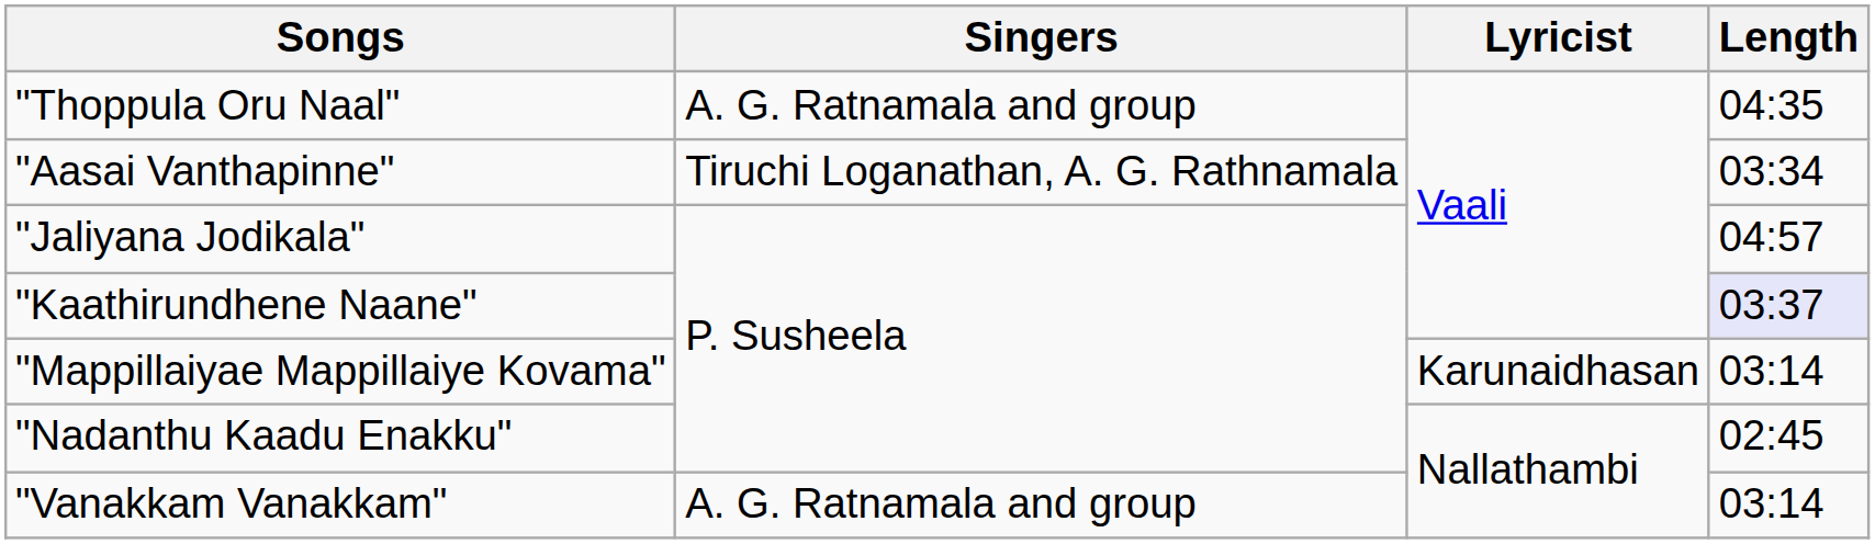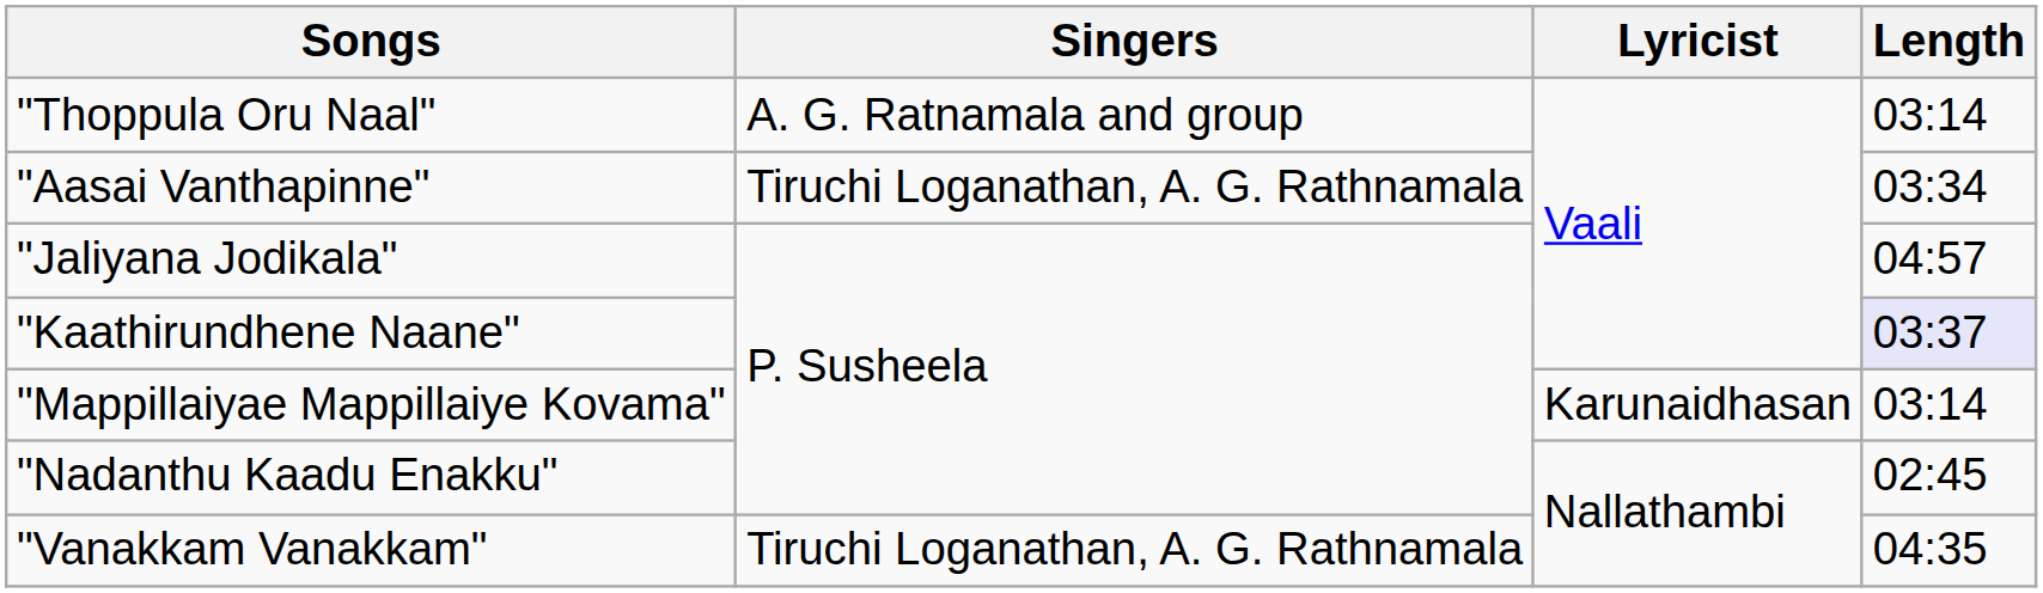"Thoppula Oru Naal" | Length: 04:35 -> 03:14
"Vanakkam Vanakkam" | Singers: A. G. Ratnamala and group -> Tiruchi Loganathan, A. G. Rathnamala
"Vanakkam Vanakkam" | Length: 03:14 -> 04:35
